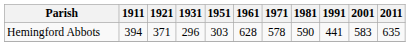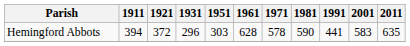Hemingford Abbots | 1921: 371 -> 372
